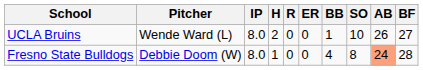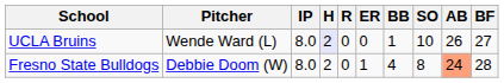UCLA Bruins | H: no background -> lavender background
Fresno State Bulldogs | H: 1 -> 2
Fresno State Bulldogs | ER: 0 -> 1
